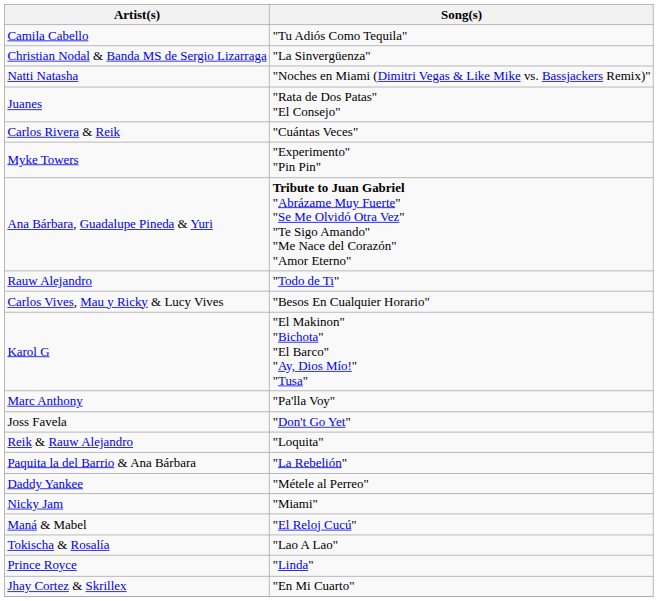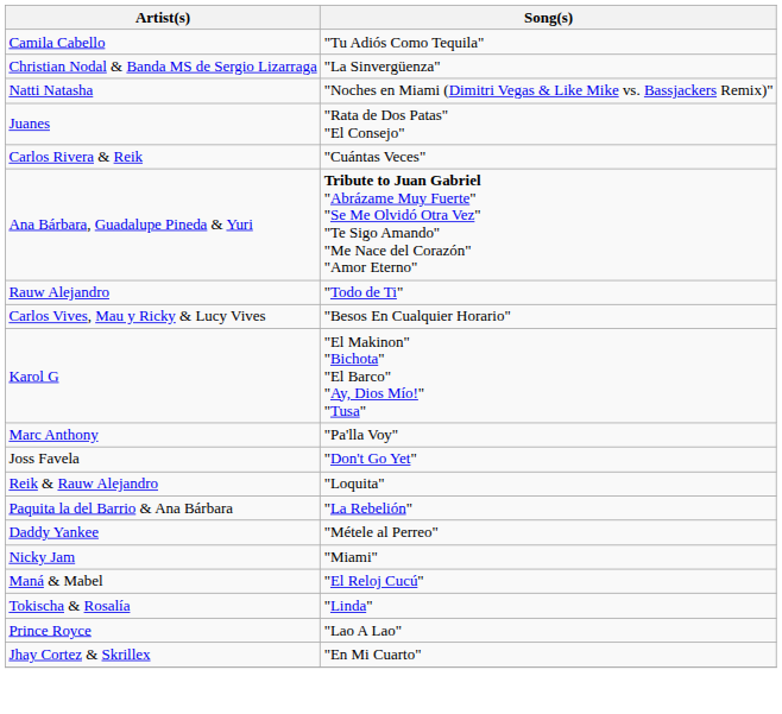- row: Myke Towers | "Experimento" "Pin Pin"
Tokischa & Rosalía | Song(s): "Lao A Lao" -> "Linda"
Prince Royce | Song(s): "Linda" -> "Lao A Lao"
